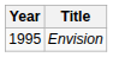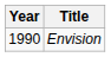Envision | Year: 1995 -> 1990
